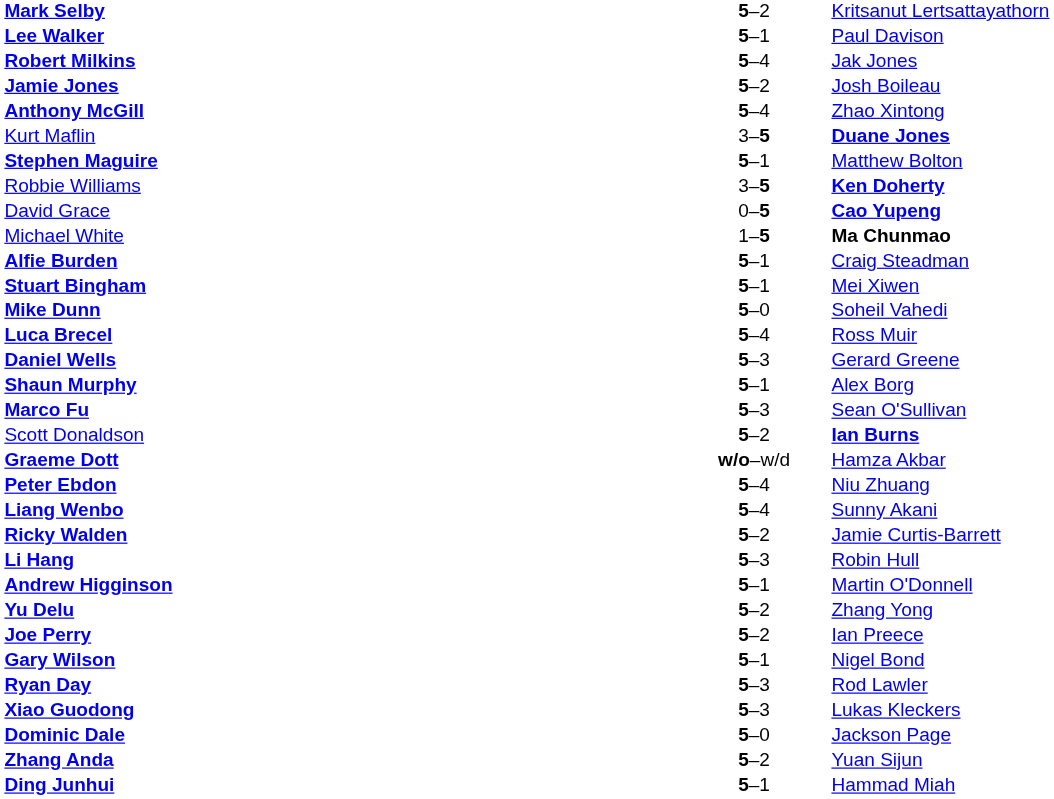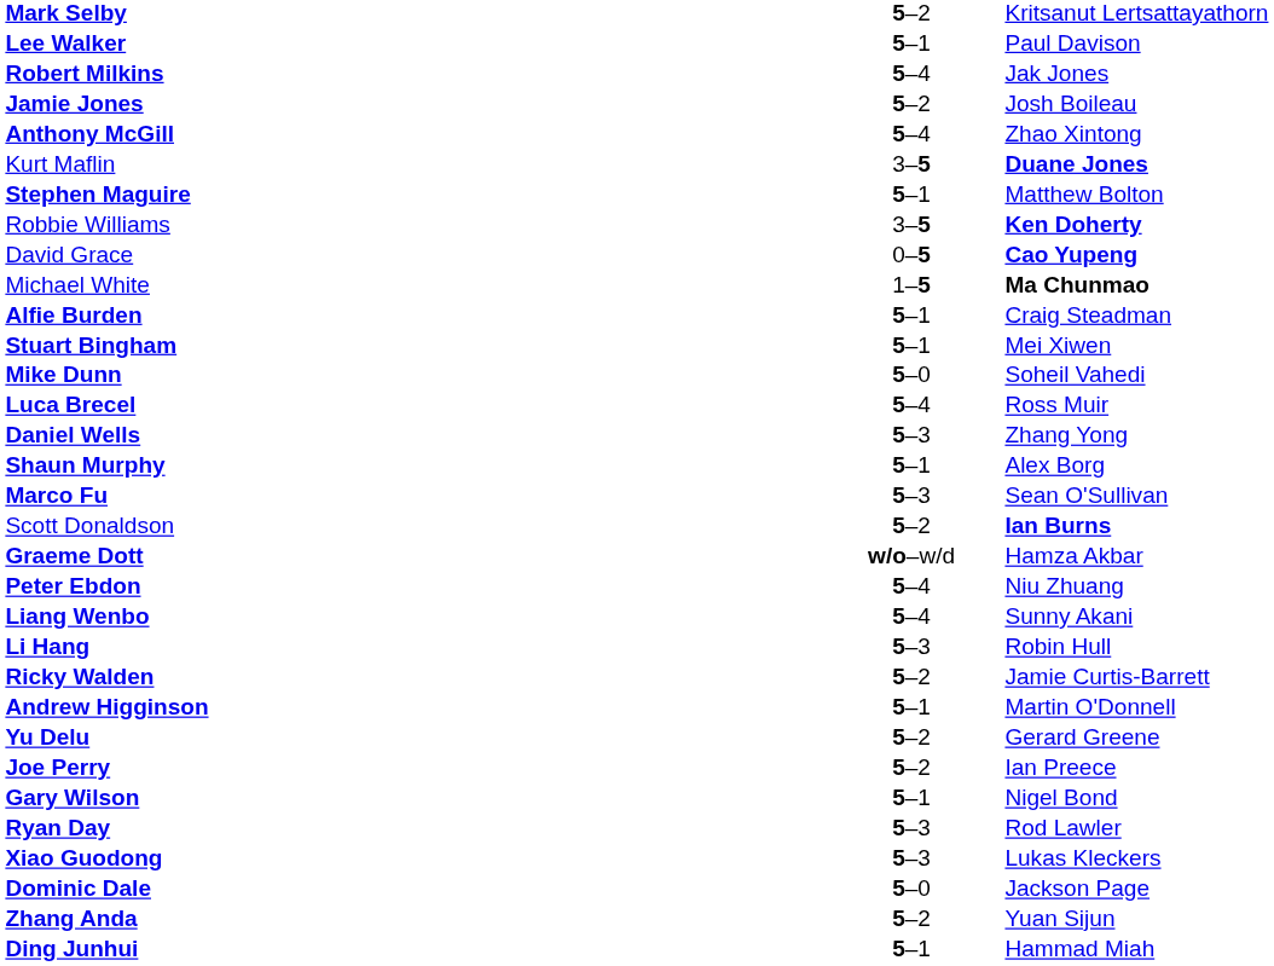Daniel Wells | column 3: Gerard Greene -> Zhang Yong
rows swapped: Li Hang <-> Ricky Walden
Yu Delu | column 3: Zhang Yong -> Gerard Greene
